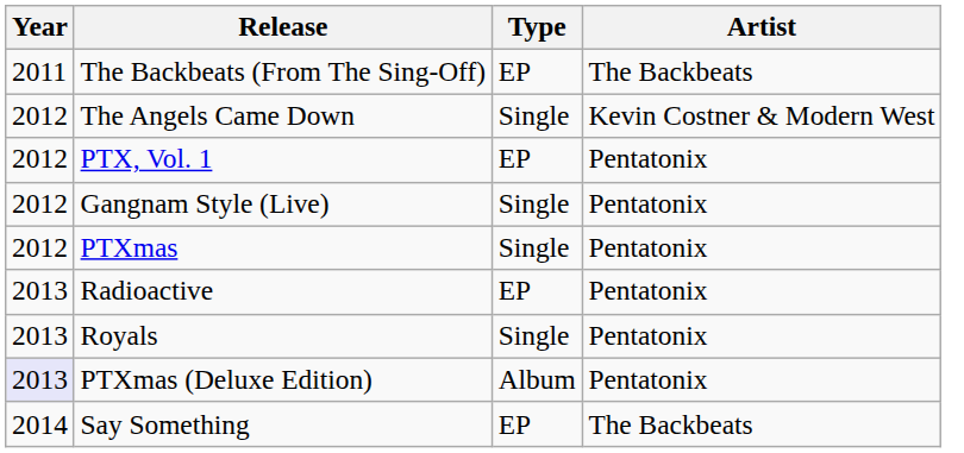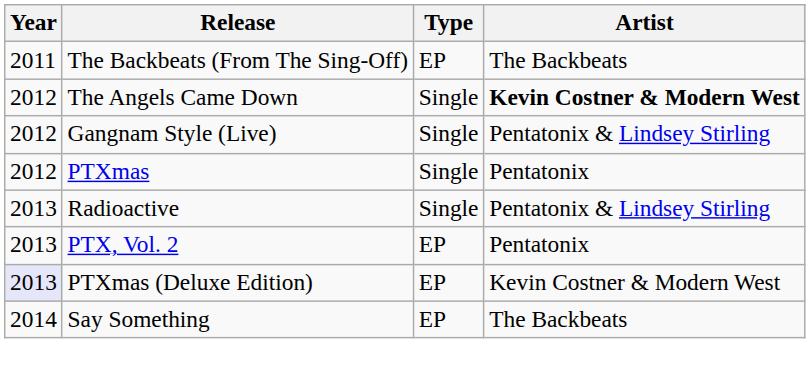The Angels Came Down | Artist: normal -> bold
- row: 2012 | PTX, Vol. 1 | EP | Pentatonix
Gangnam Style (Live) | Artist: Pentatonix -> Pentatonix & Lindsey Stirling
Radioactive | Type: EP -> Single
Radioactive | Artist: Pentatonix -> Pentatonix & Lindsey Stirling
- row: 2013 | Royals | Single | Pentatonix
+ row: 2013 | PTX, Vol. 2 | EP | Pentatonix
PTXmas (Deluxe Edition) | Type: Album -> EP
PTXmas (Deluxe Edition) | Artist: Pentatonix -> Kevin Costner & Modern West
